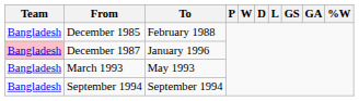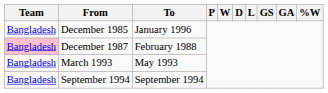December 1985 | To: February 1988 -> January 1996
December 1987 | To: January 1996 -> February 1988
